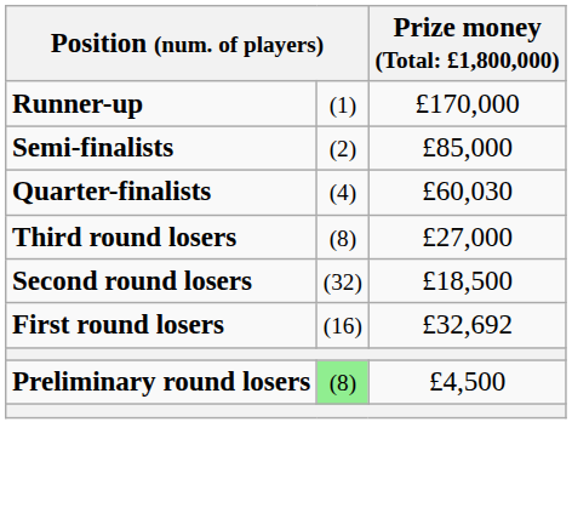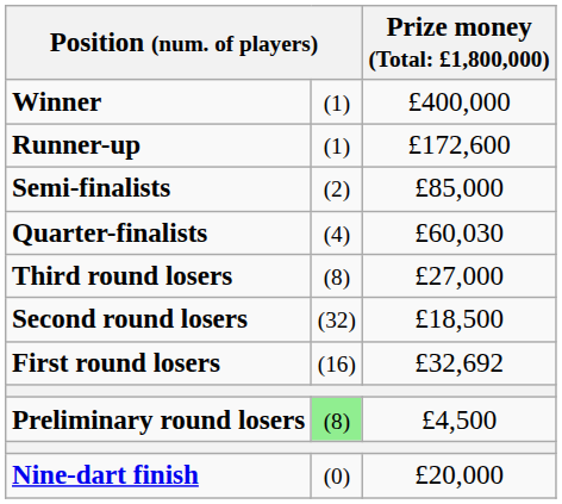+ row: Winner | (1) | £400,000
Runner-up | column 3: £170,000 -> £172,600
+ row: Nine-dart finish | (0) | £20,000
